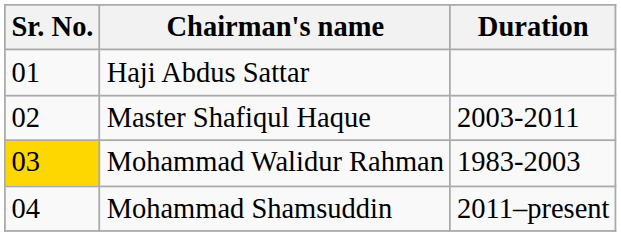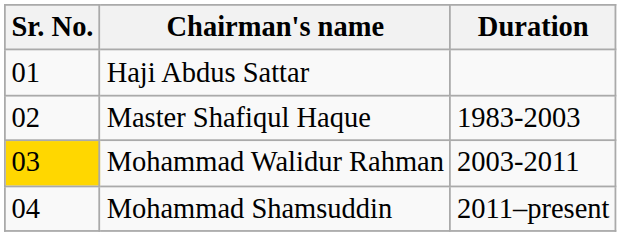Master Shafiqul Haque | Duration: 2003-2011 -> 1983-2003
Mohammad Walidur Rahman | Duration: 1983-2003 -> 2003-2011
